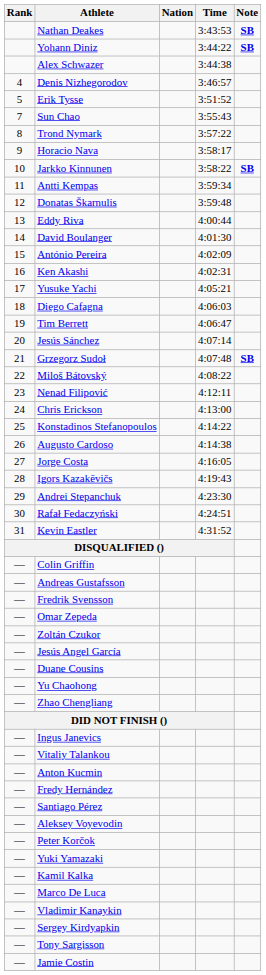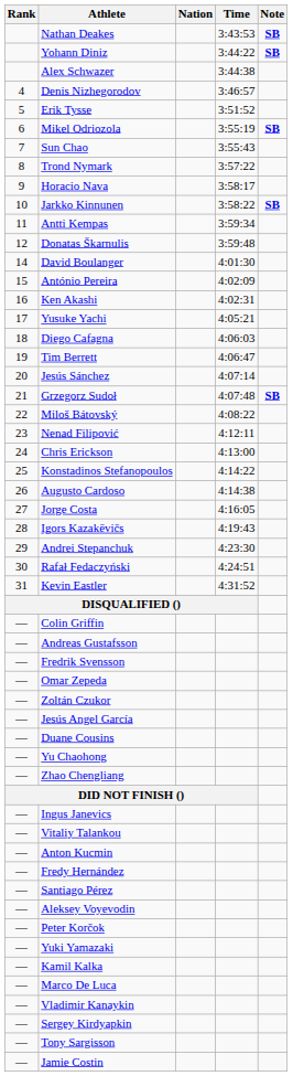+ row: 6 | Mikel Odriozola | 3:55:19 | SB
- row: 13 | Eddy Riva | 4:00:44
